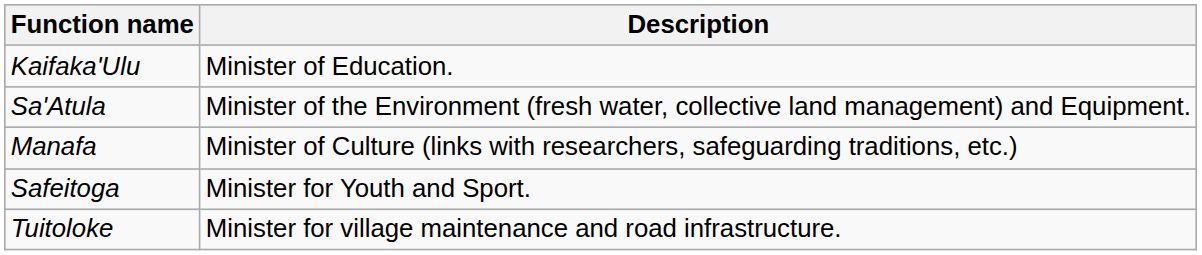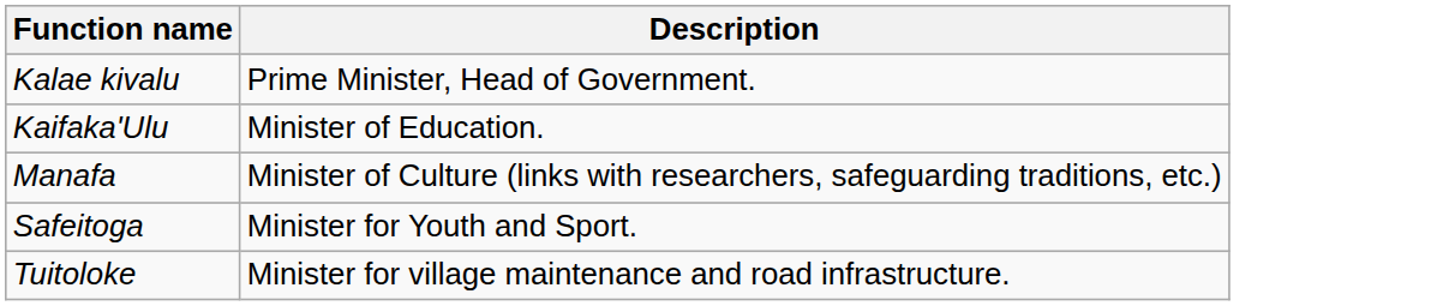+ row: Kalae kivalu | Prime Minister, Head of Government.
- row: Sa'Atula | Minister of the Environment (fresh water, collective land management) and Equipment.
